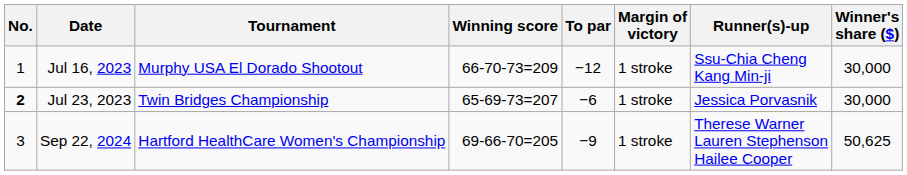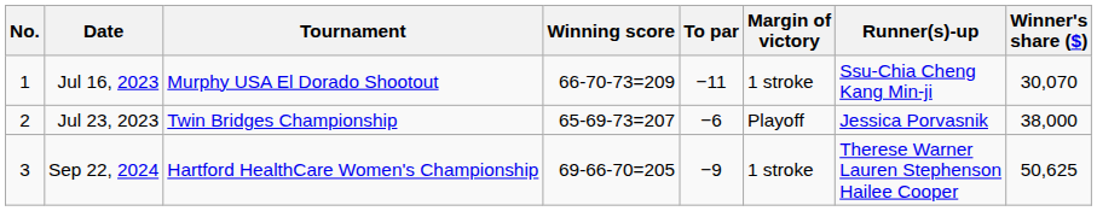Jul 16, 2023 | To par: −12 -> −11
Jul 16, 2023 | Winner's share ($): 30,000 -> 30,070
Jul 23, 2023 | No.: bold -> normal
Jul 23, 2023 | Margin of victory: 1 stroke -> Playoff
Jul 23, 2023 | Winner's share ($): 30,000 -> 38,000
